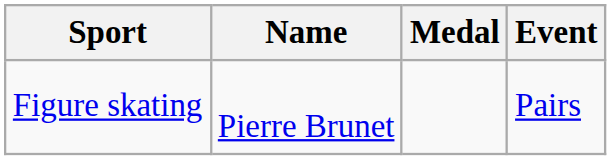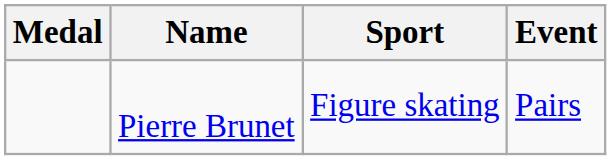columns swapped: Medal <-> Sport
